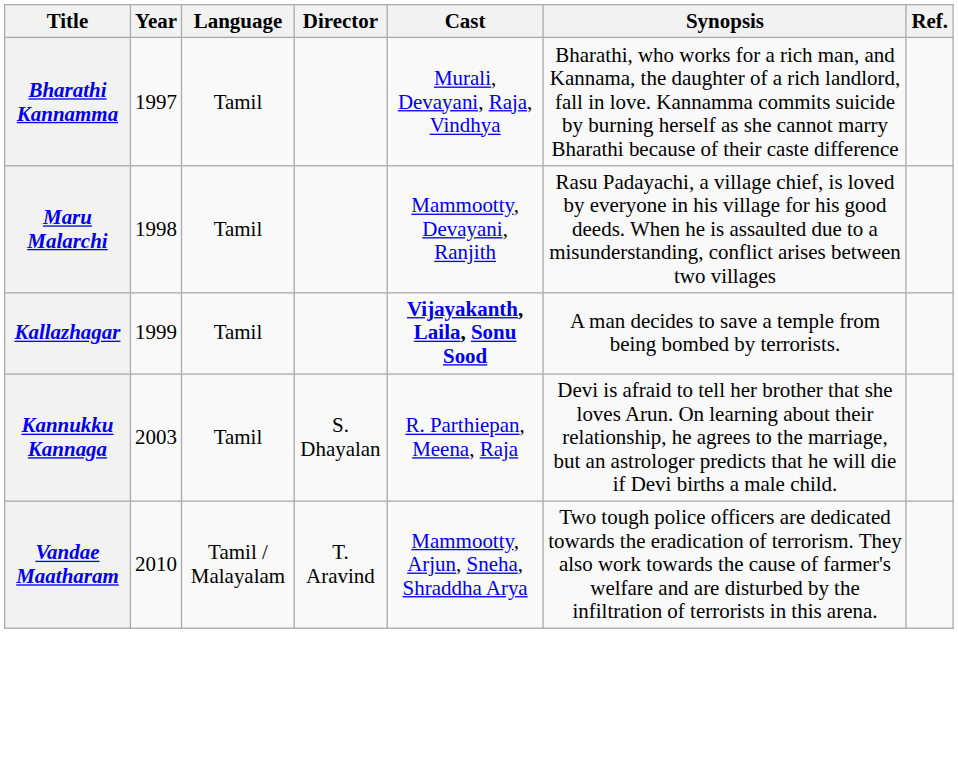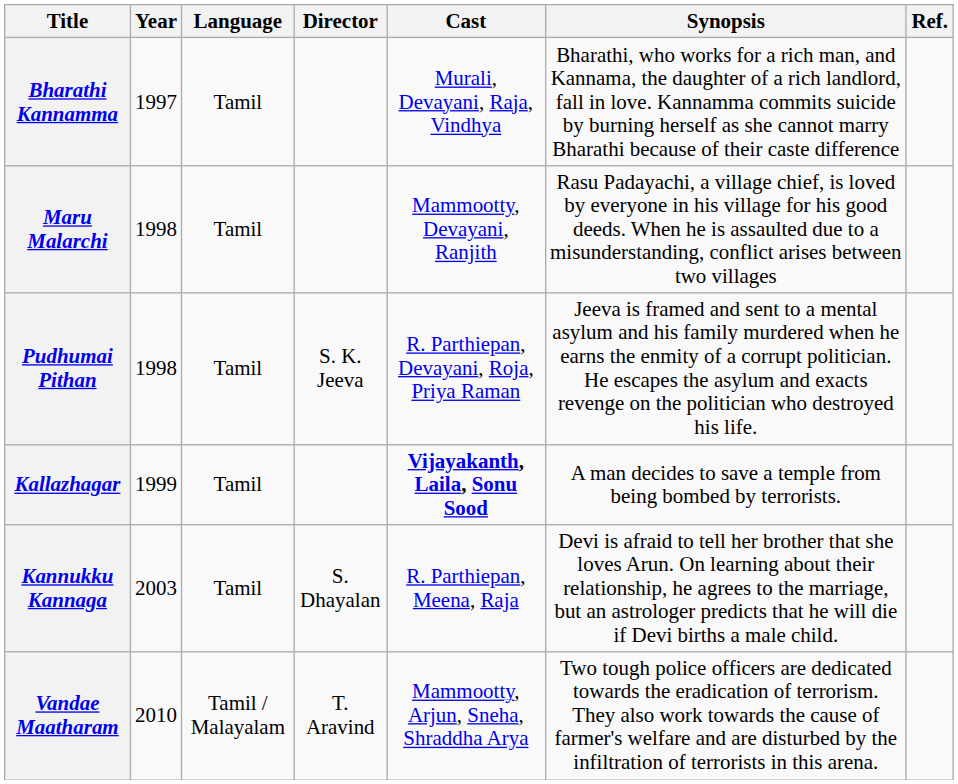+ row: Pudhumai Pithan | 1998 | Tamil | S. K. Jeeva | R. Parthiepan, Devayani, Roja, Priya Raman | Jeeva is framed and sent to a mental asylum and his family murdered when he earns the enmity of a corrupt politician. He escapes the asylum and exacts revenge on the politician who destroyed his life.
